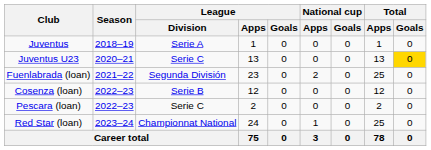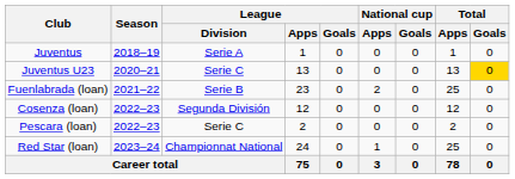Fuenlabrada (loan) | League / Division: Segunda División -> Serie B
Cosenza (loan) | League / Division: Serie B -> Segunda División
